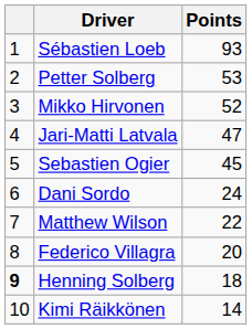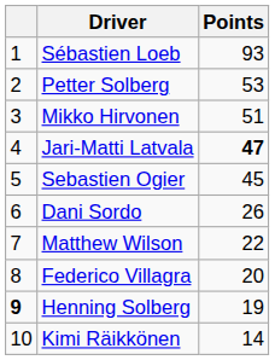Mikko Hirvonen | Points: 52 -> 51
Jari-Matti Latvala | Points: normal -> bold
Dani Sordo | Points: 24 -> 26
Henning Solberg | Points: 18 -> 19
